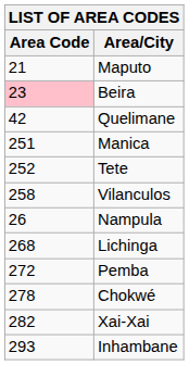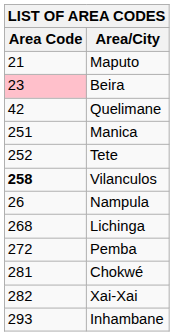Vilanculos | Area Code: normal -> bold
Chokwé | Area Code: 278 -> 281
